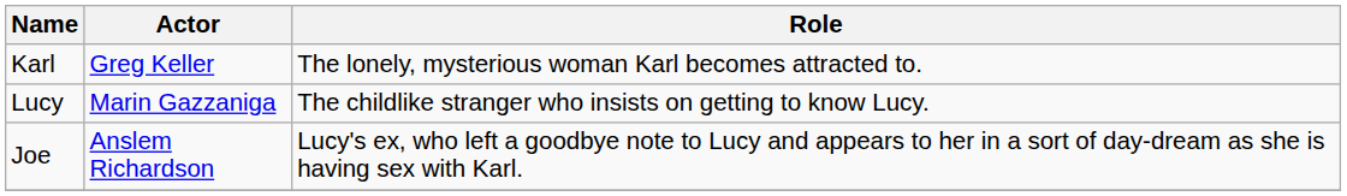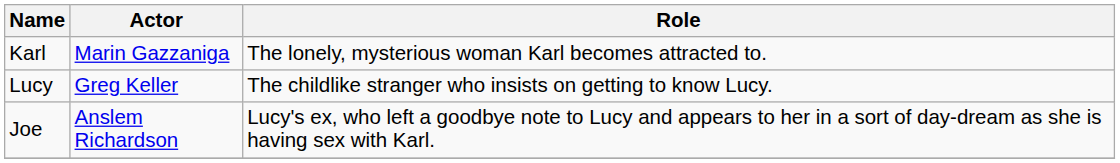Karl | Actor: Greg Keller -> Marin Gazzaniga
Lucy | Actor: Marin Gazzaniga -> Greg Keller
